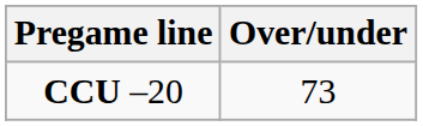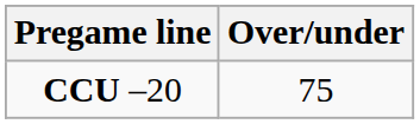CCU –20 | Over/under: 73 -> 75
